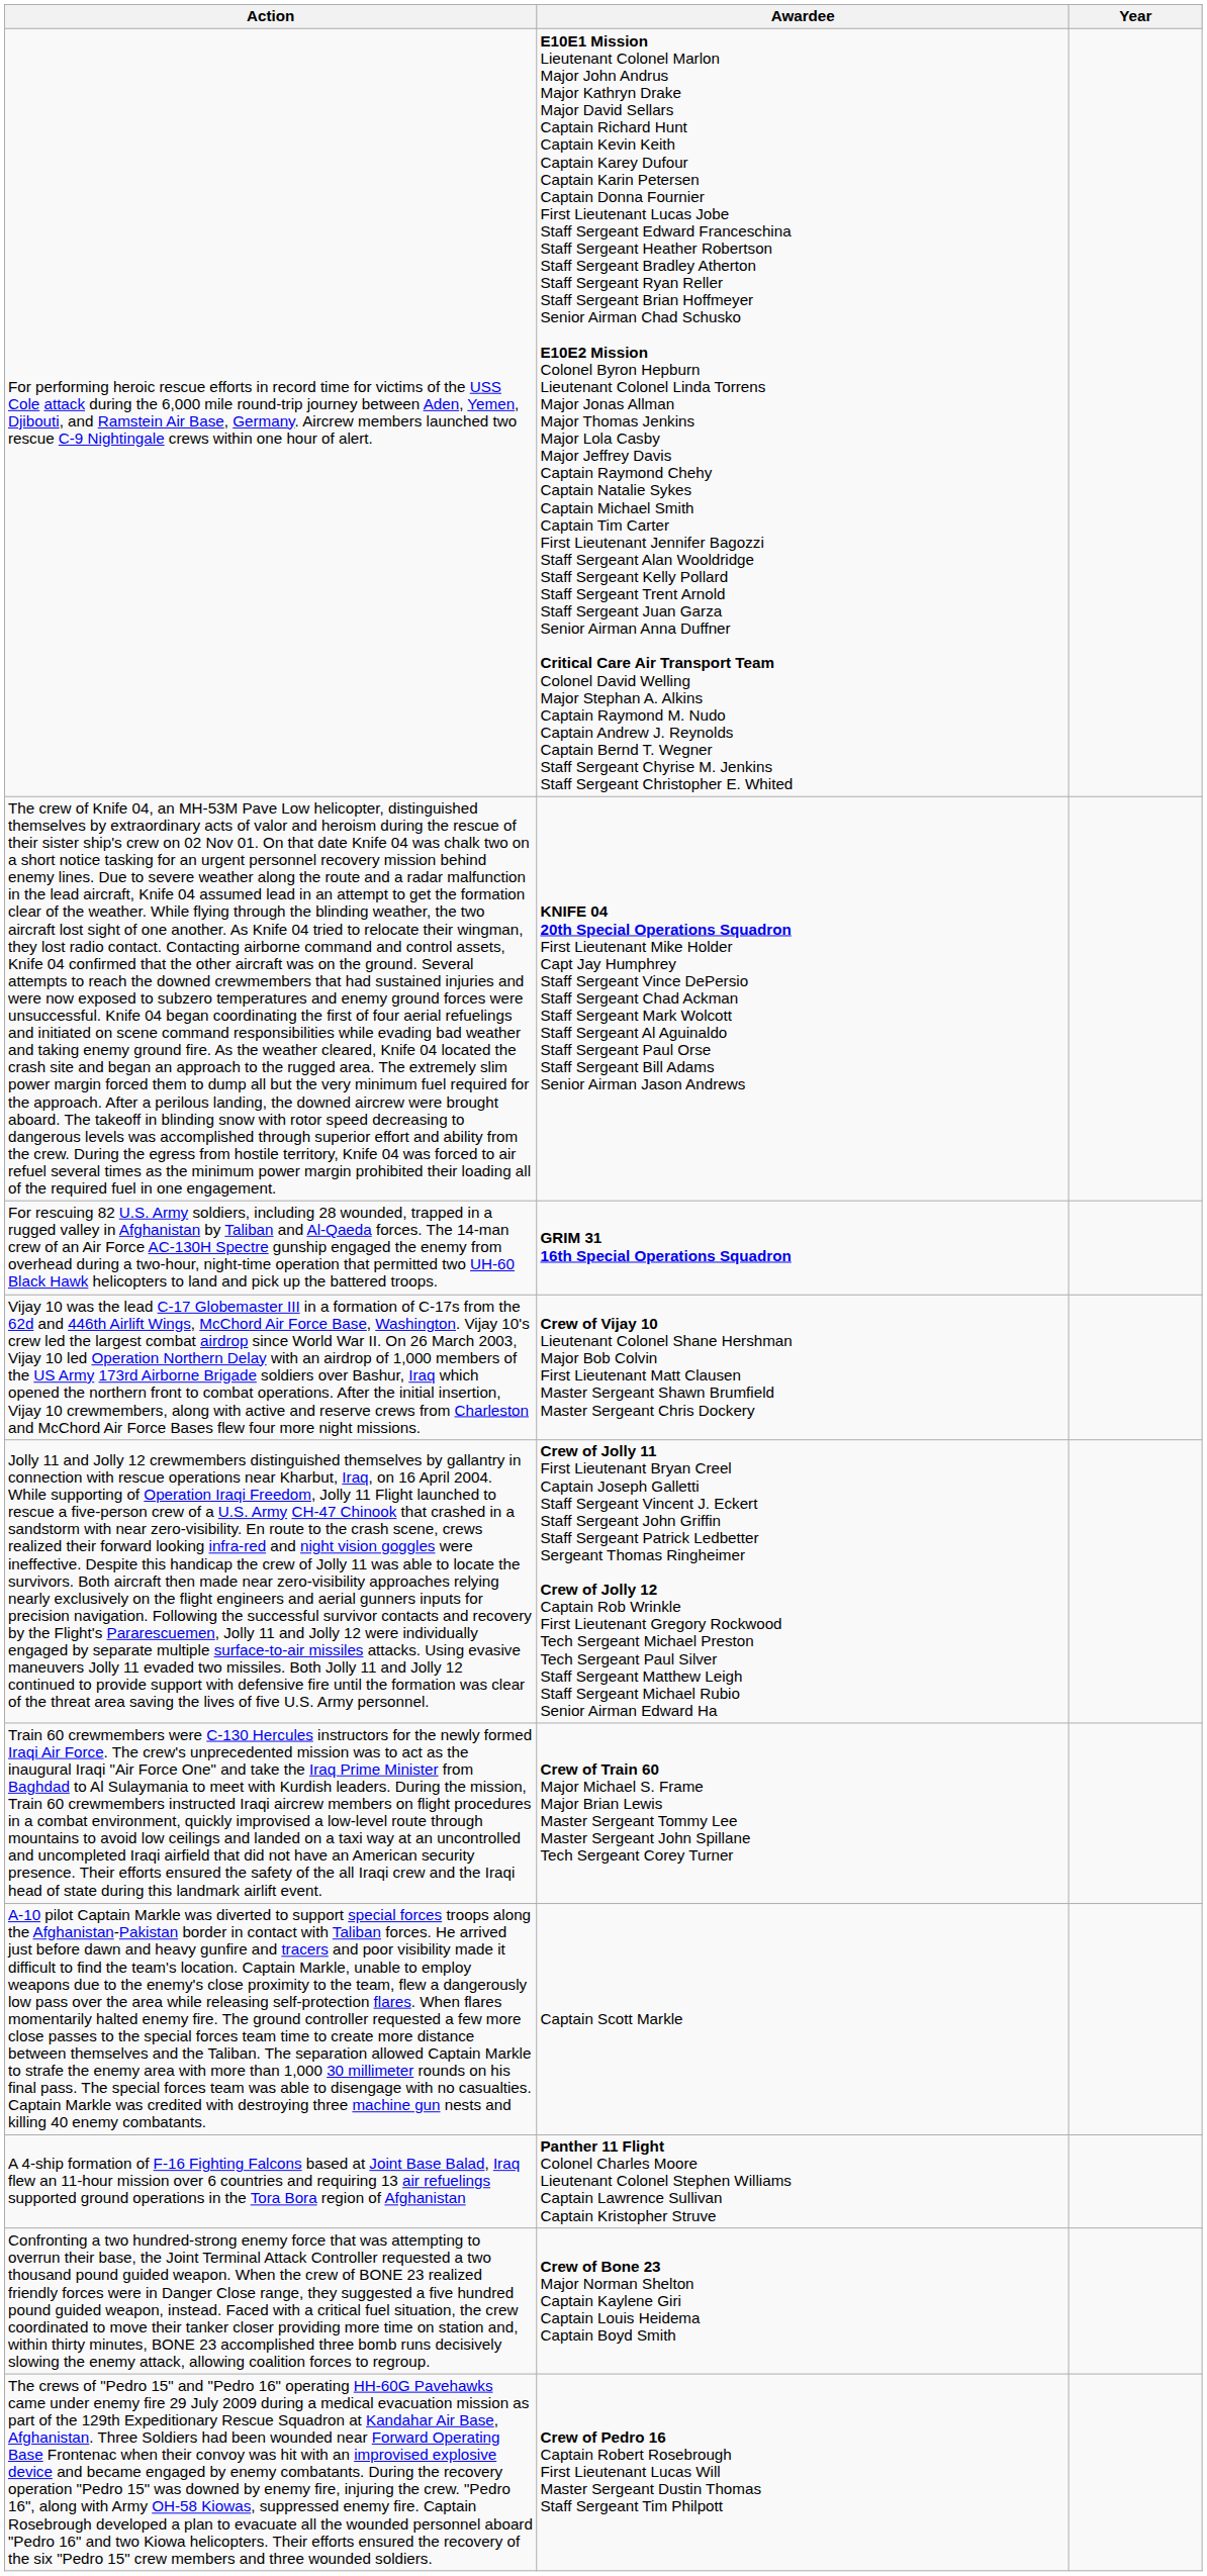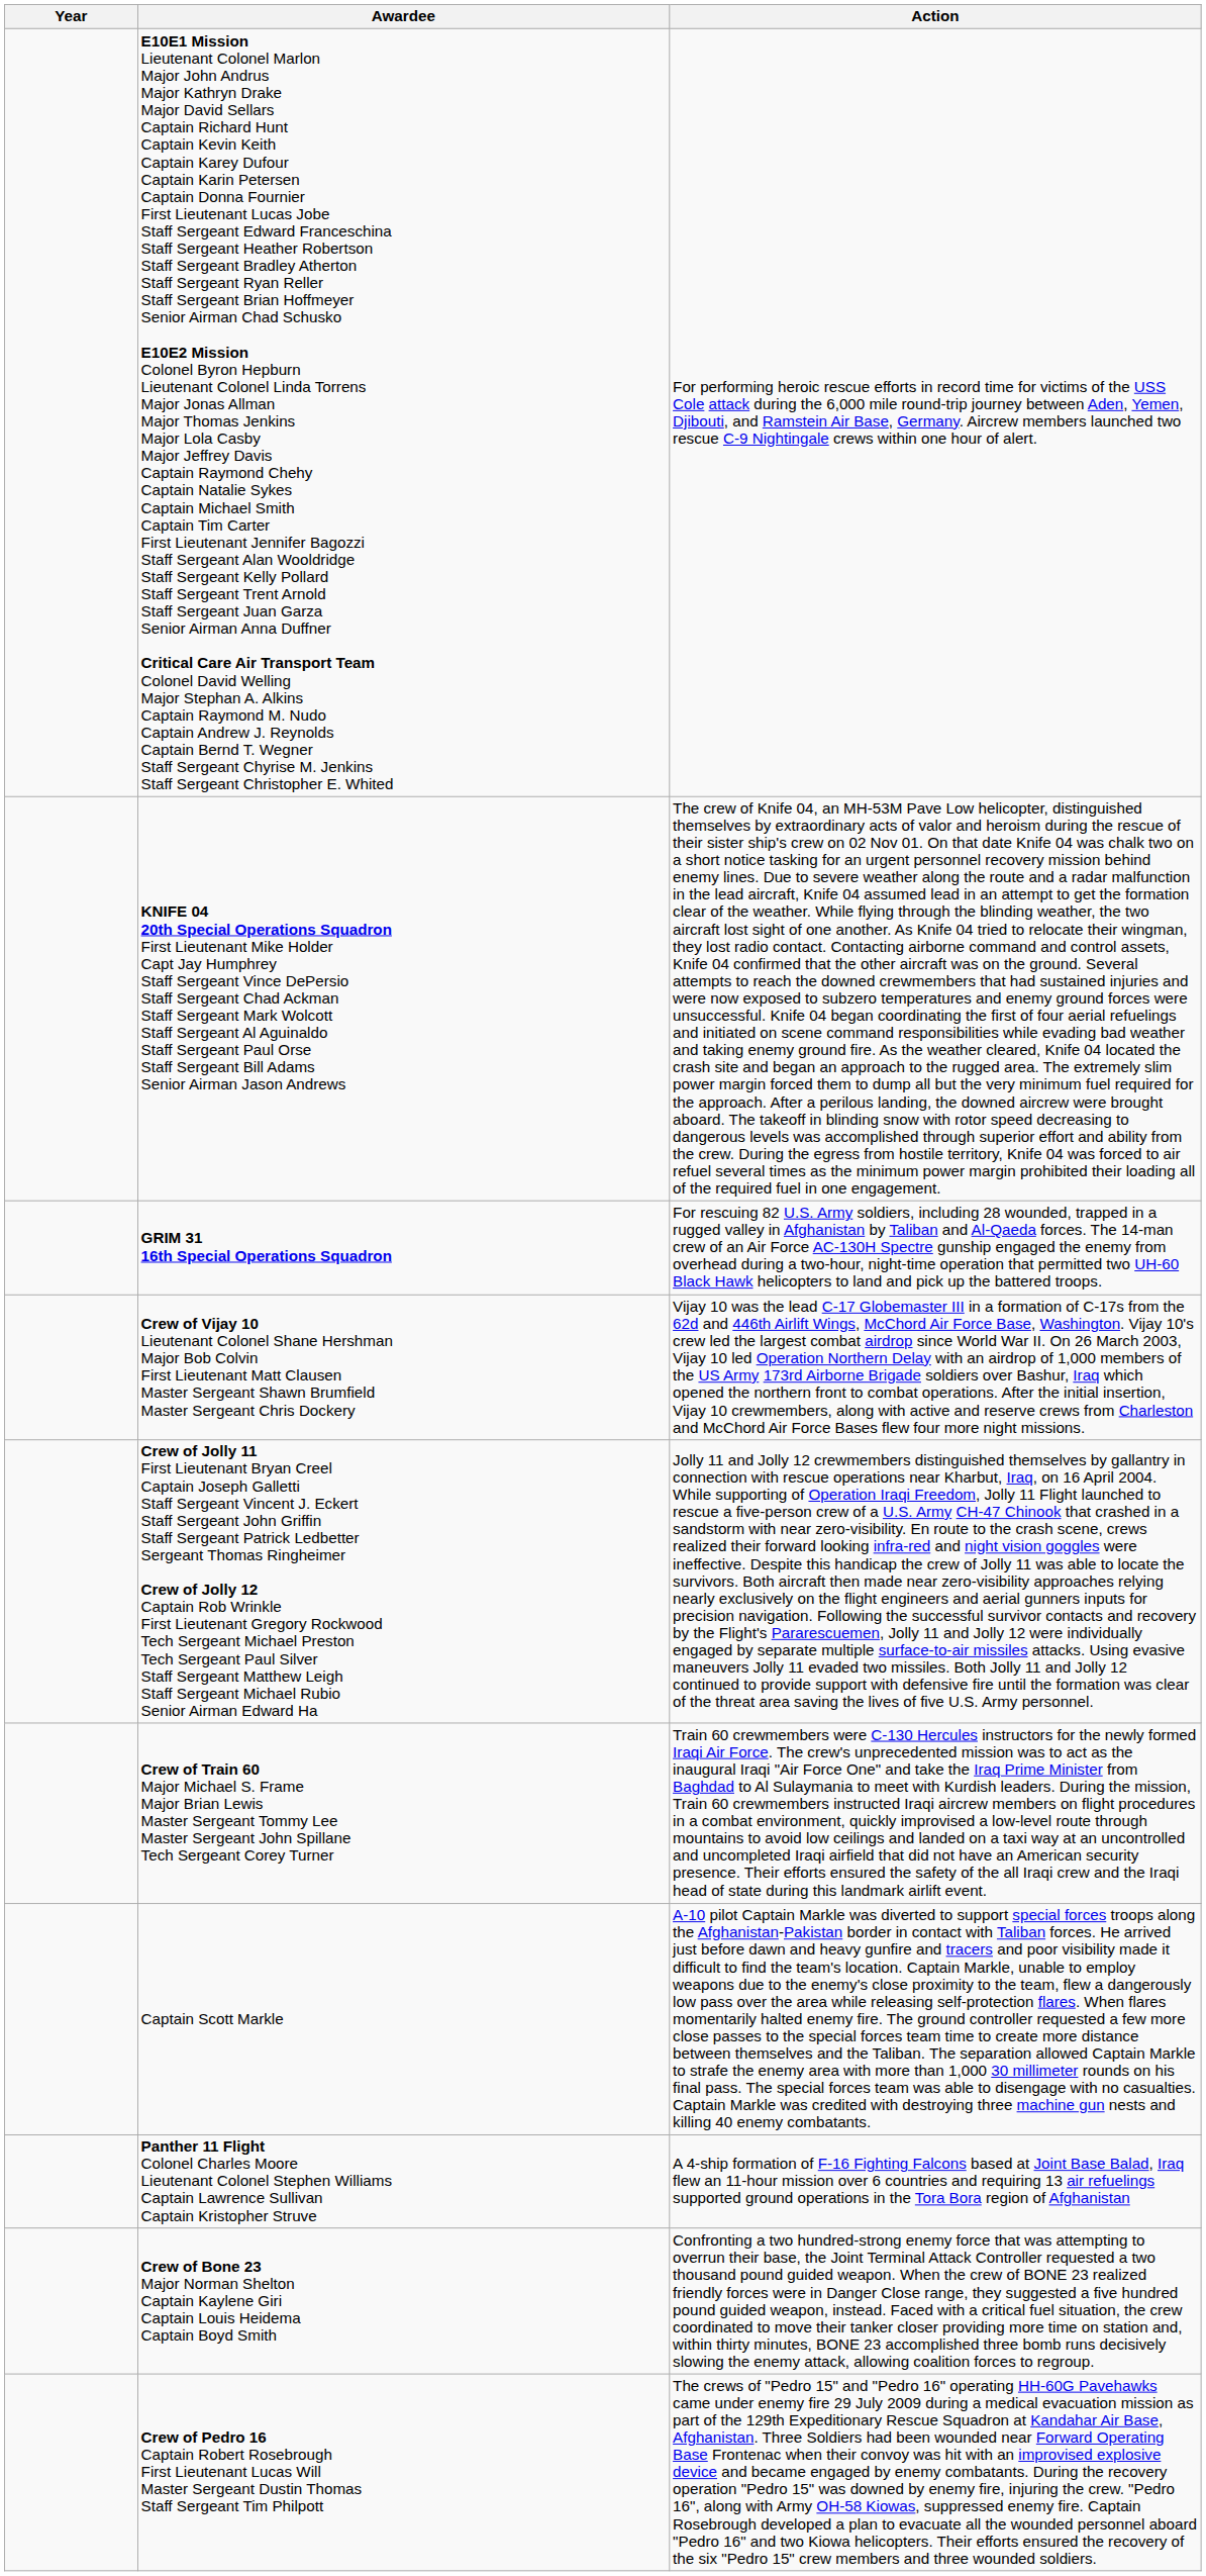columns swapped: Year <-> Action
